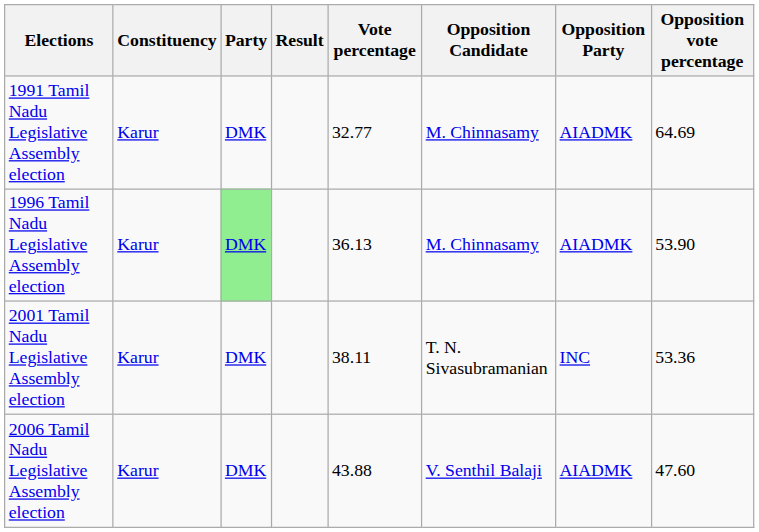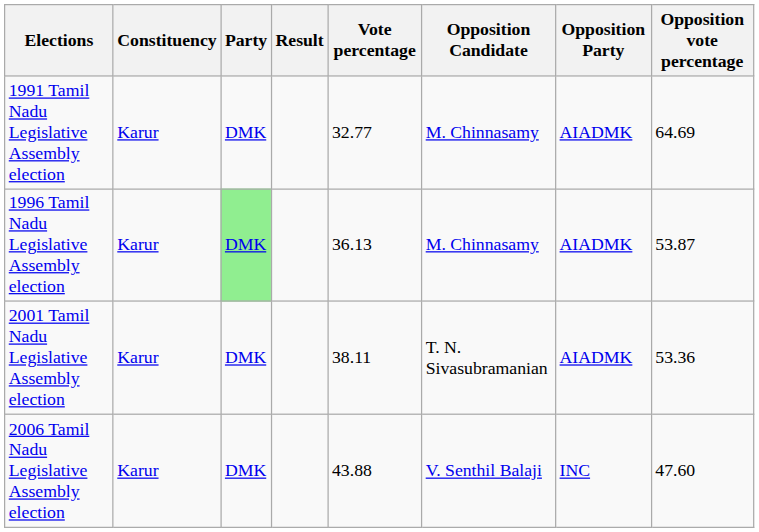1996 Tamil Nadu Legislative Assembly election | Opposition vote percentage: 53.90 -> 53.87
2001 Tamil Nadu Legislative Assembly election | Opposition Party: INC -> AIADMK
2006 Tamil Nadu Legislative Assembly election | Opposition Party: AIADMK -> INC
